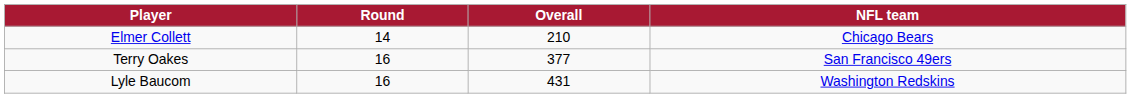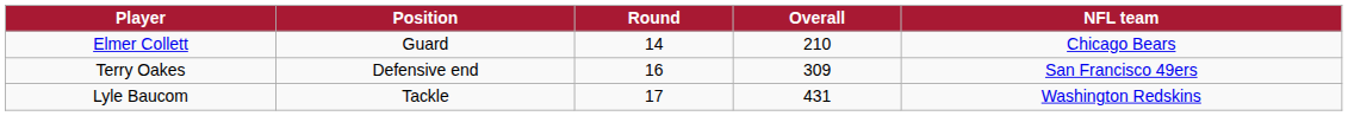+ column: Position | Guard | Defensive end | Tackle
Terry Oakes | Overall: 377 -> 309
Lyle Baucom | Round: 16 -> 17
